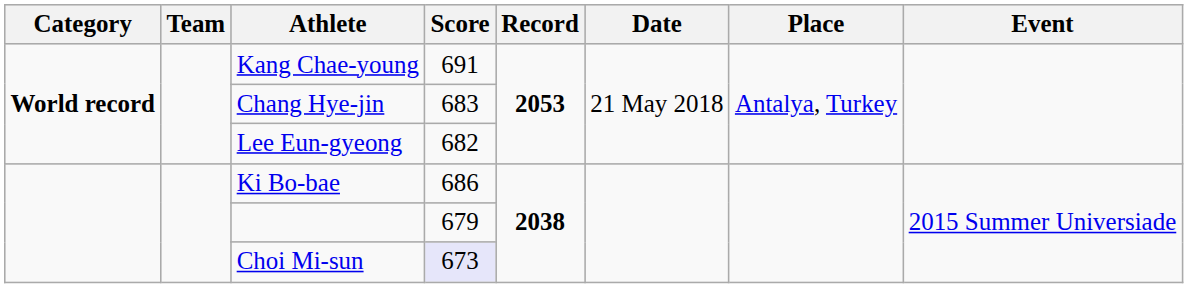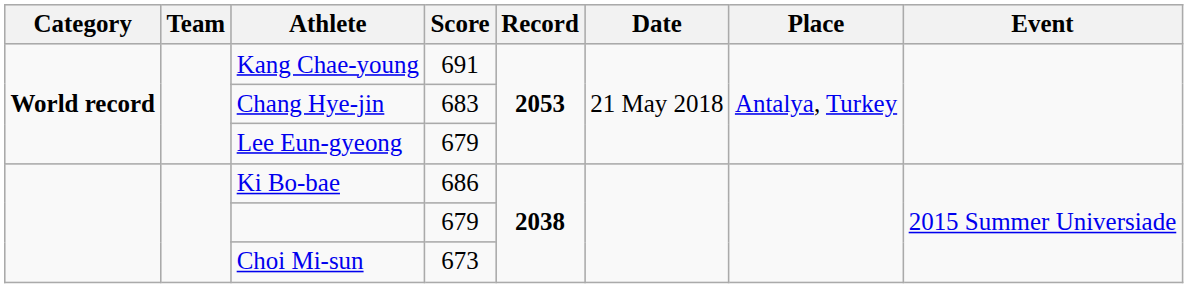Lee Eun-gyeong | Score: 682 -> 679
Choi Mi-sun | Score: lavender background -> no background
